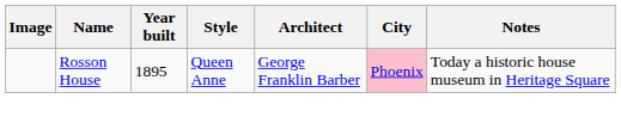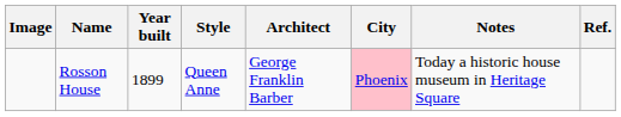+ column: Ref.
Rosson House | Year built: 1895 -> 1899
